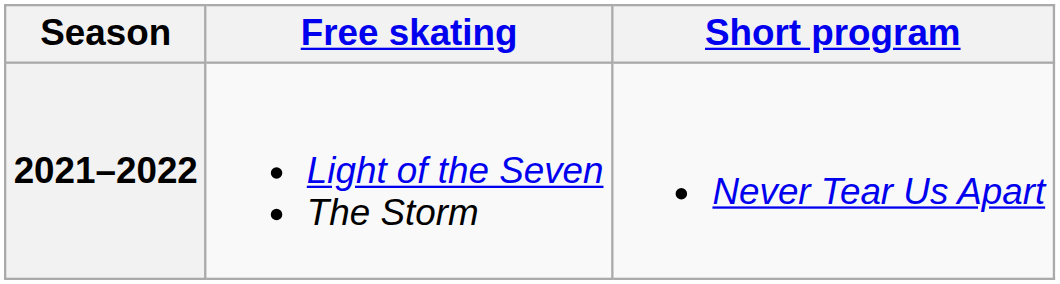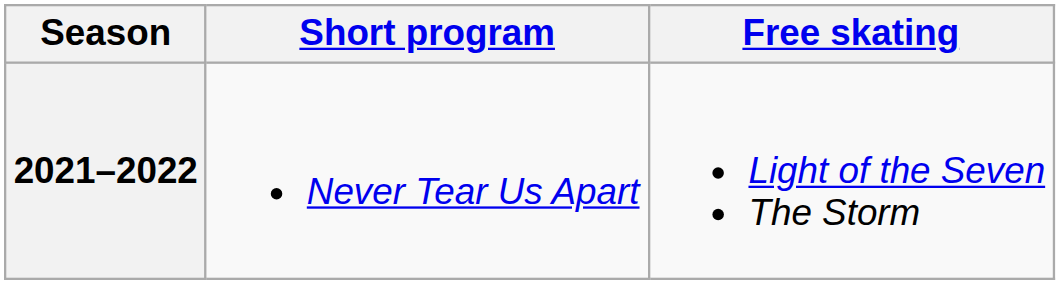columns swapped: Short program <-> Free skating
